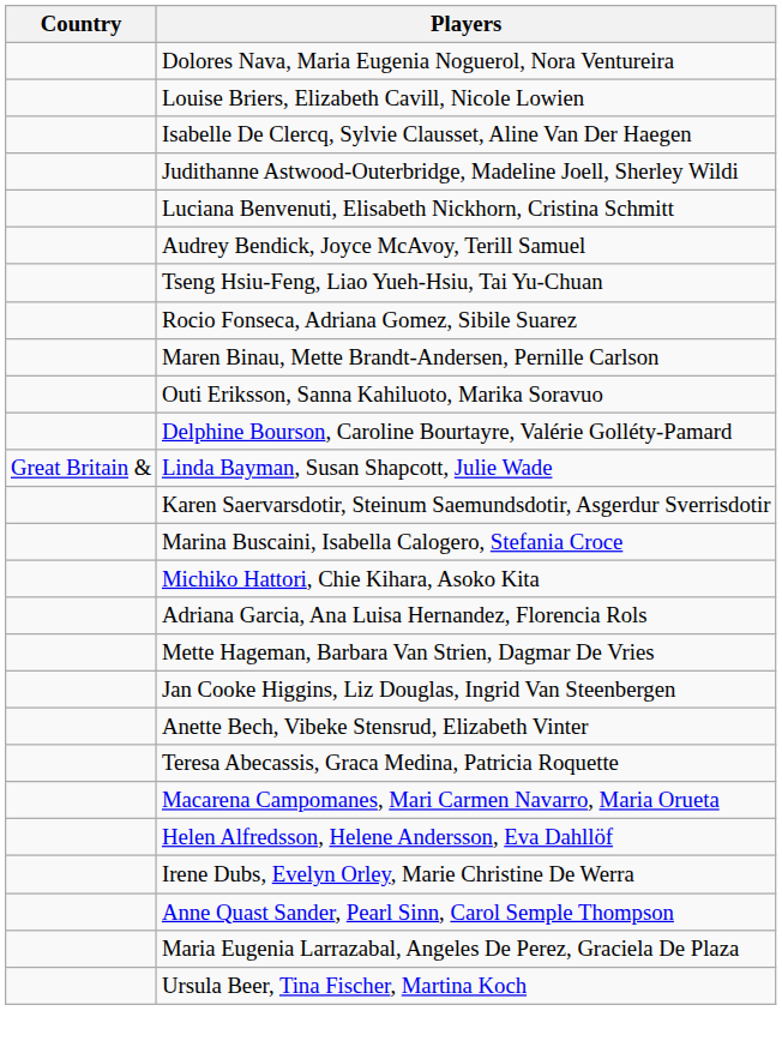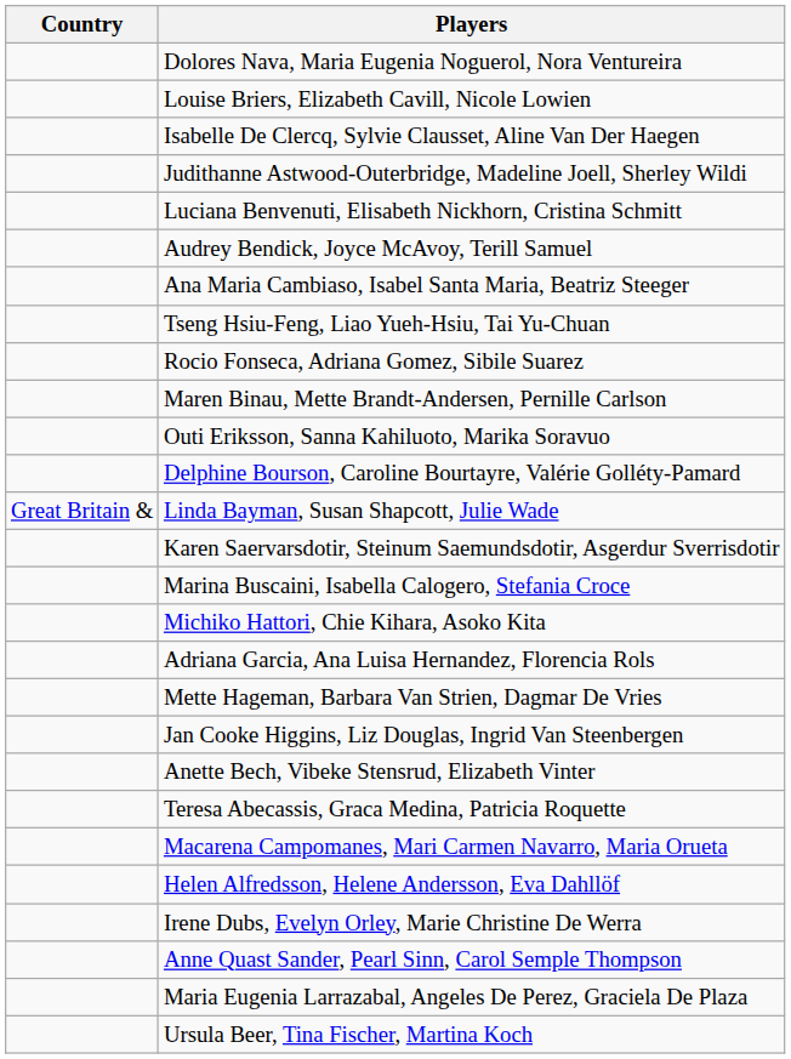+ row: Ana Maria Cambiaso, Isabel Santa Maria, Beatriz Steeger
